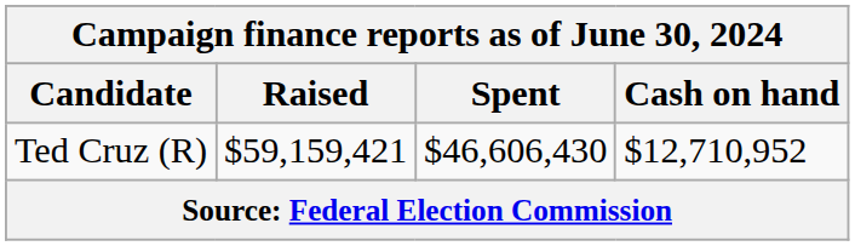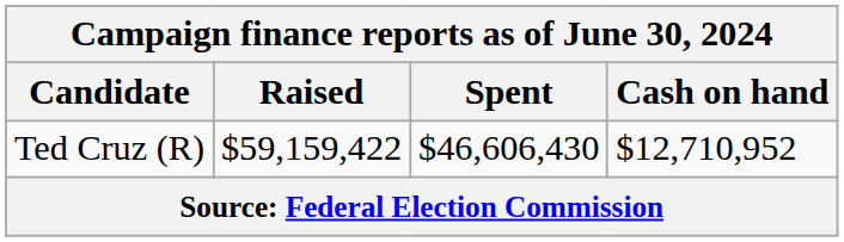Ted Cruz (R) | Raised: $59,159,421 -> $59,159,422
